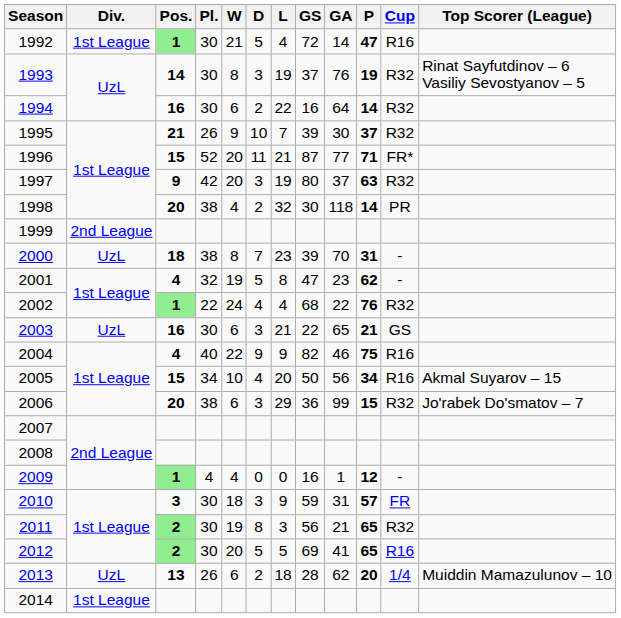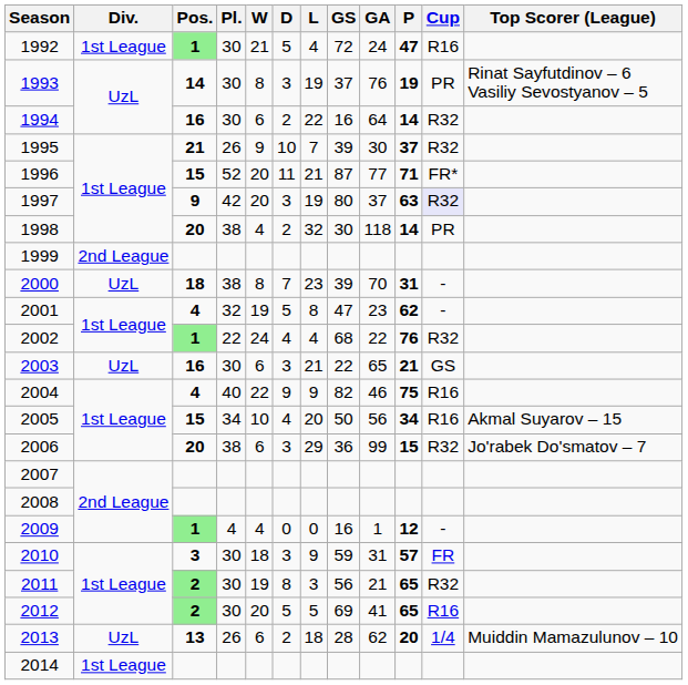1992 | GA: 14 -> 24
1993 | Cup: R32 -> PR
1997 | Cup: no background -> lavender background
